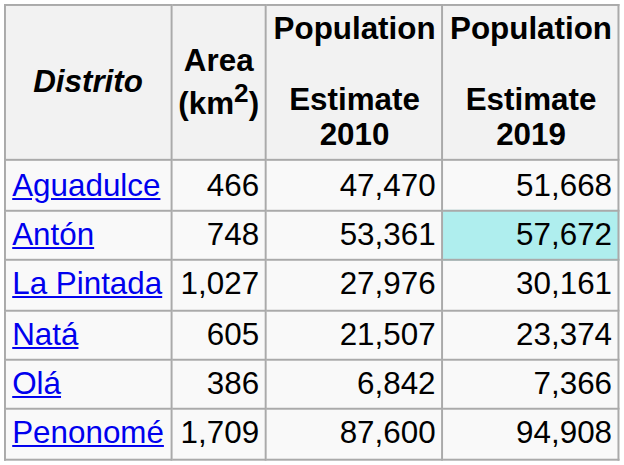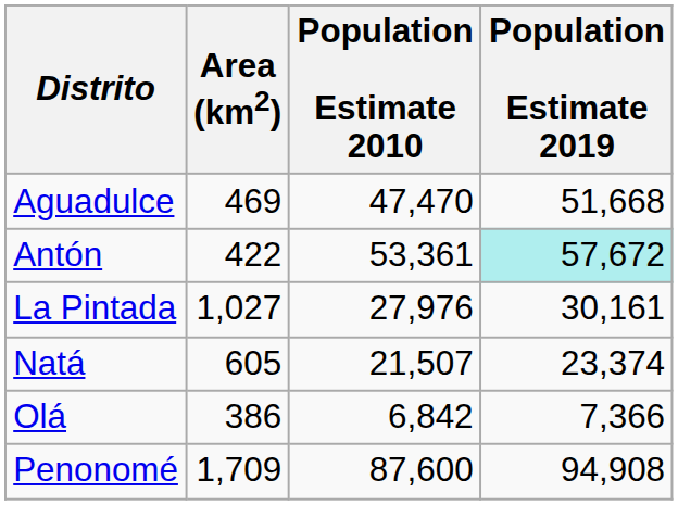Aguadulce | Area (km2): 466 -> 469
Antón | Area (km2): 748 -> 422
